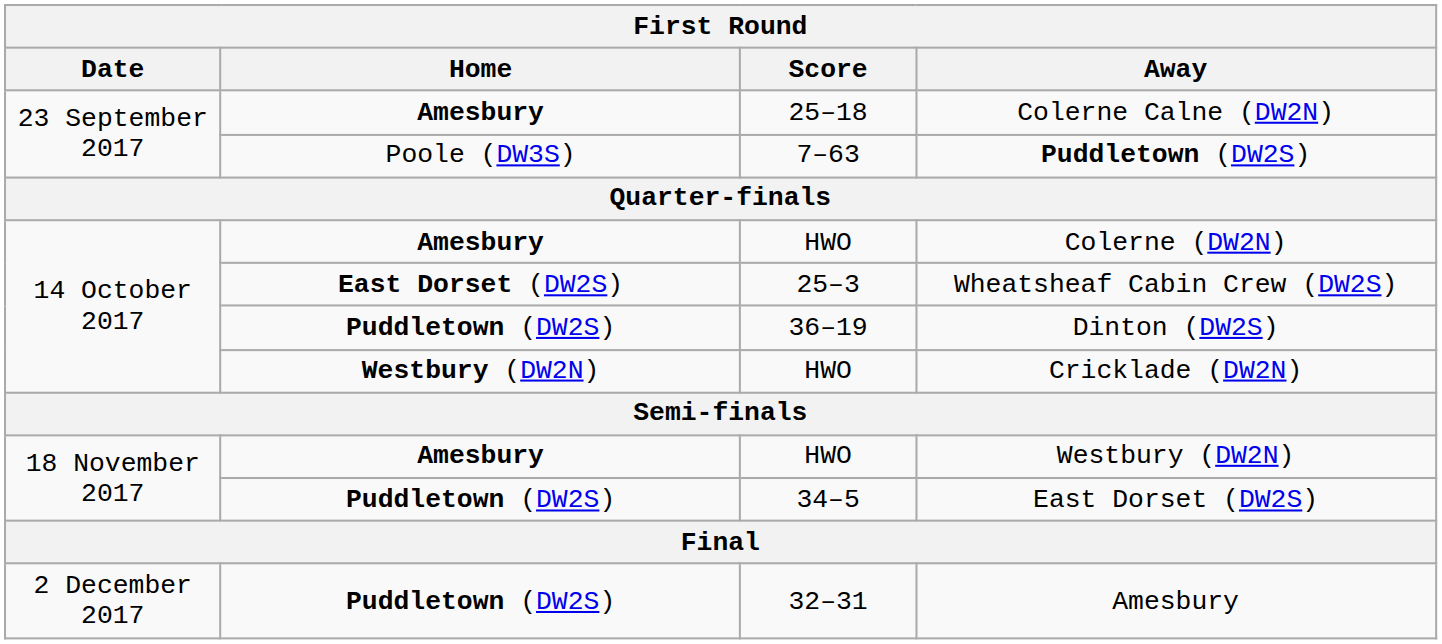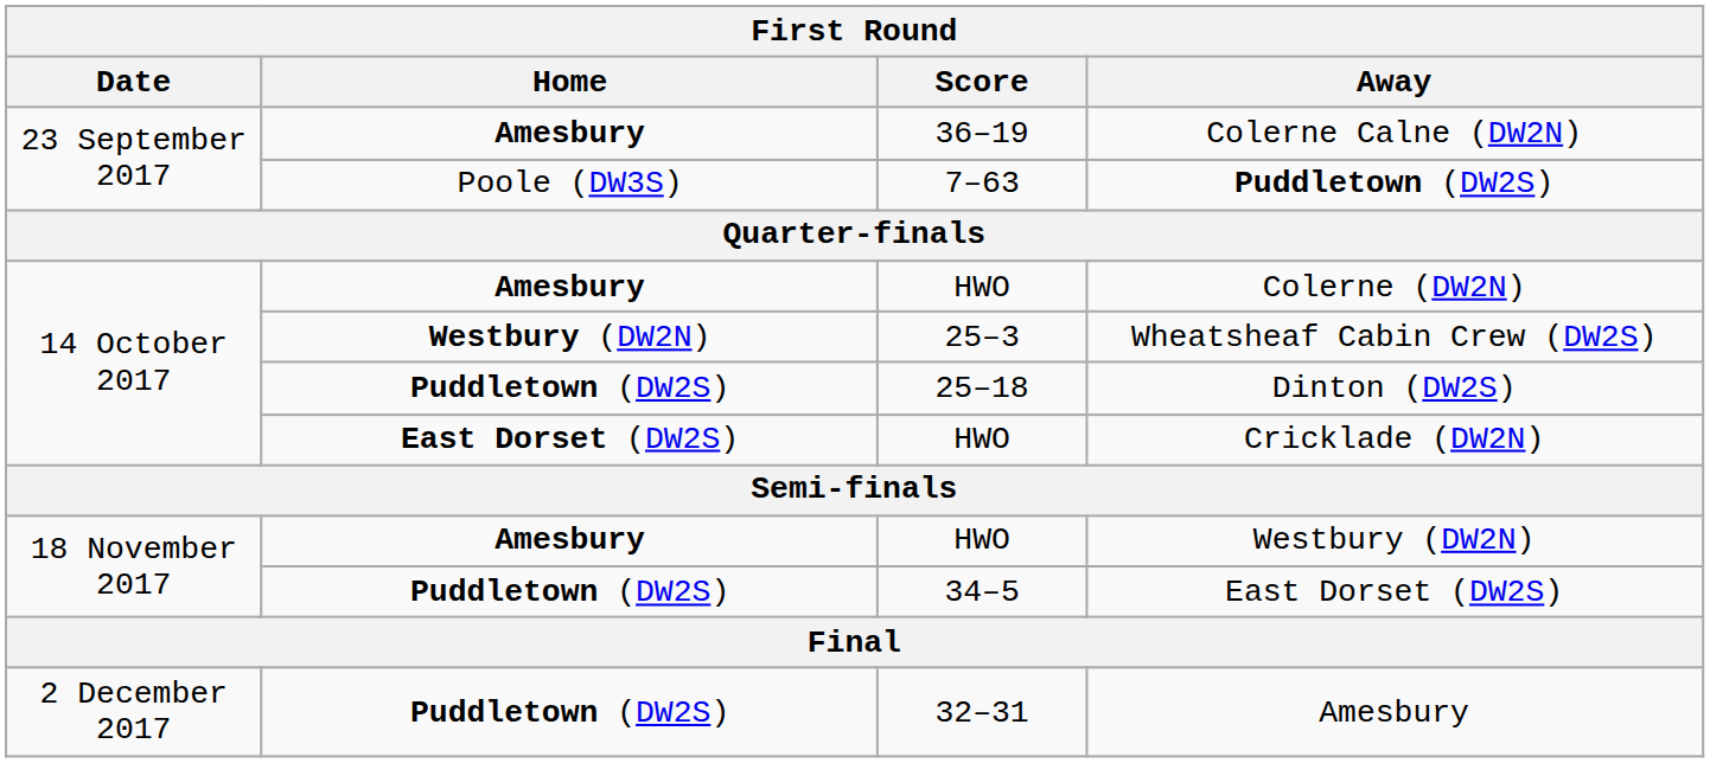Colerne Calne (DW2N) | Score: 25–18 -> 36–19
Wheatsheaf Cabin Crew (DW2S) | Home: East Dorset (DW2S) -> Westbury (DW2N)
Dinton (DW2S) | Score: 36–19 -> 25–18
Cricklade (DW2N) | Home: Westbury (DW2N) -> East Dorset (DW2S)
